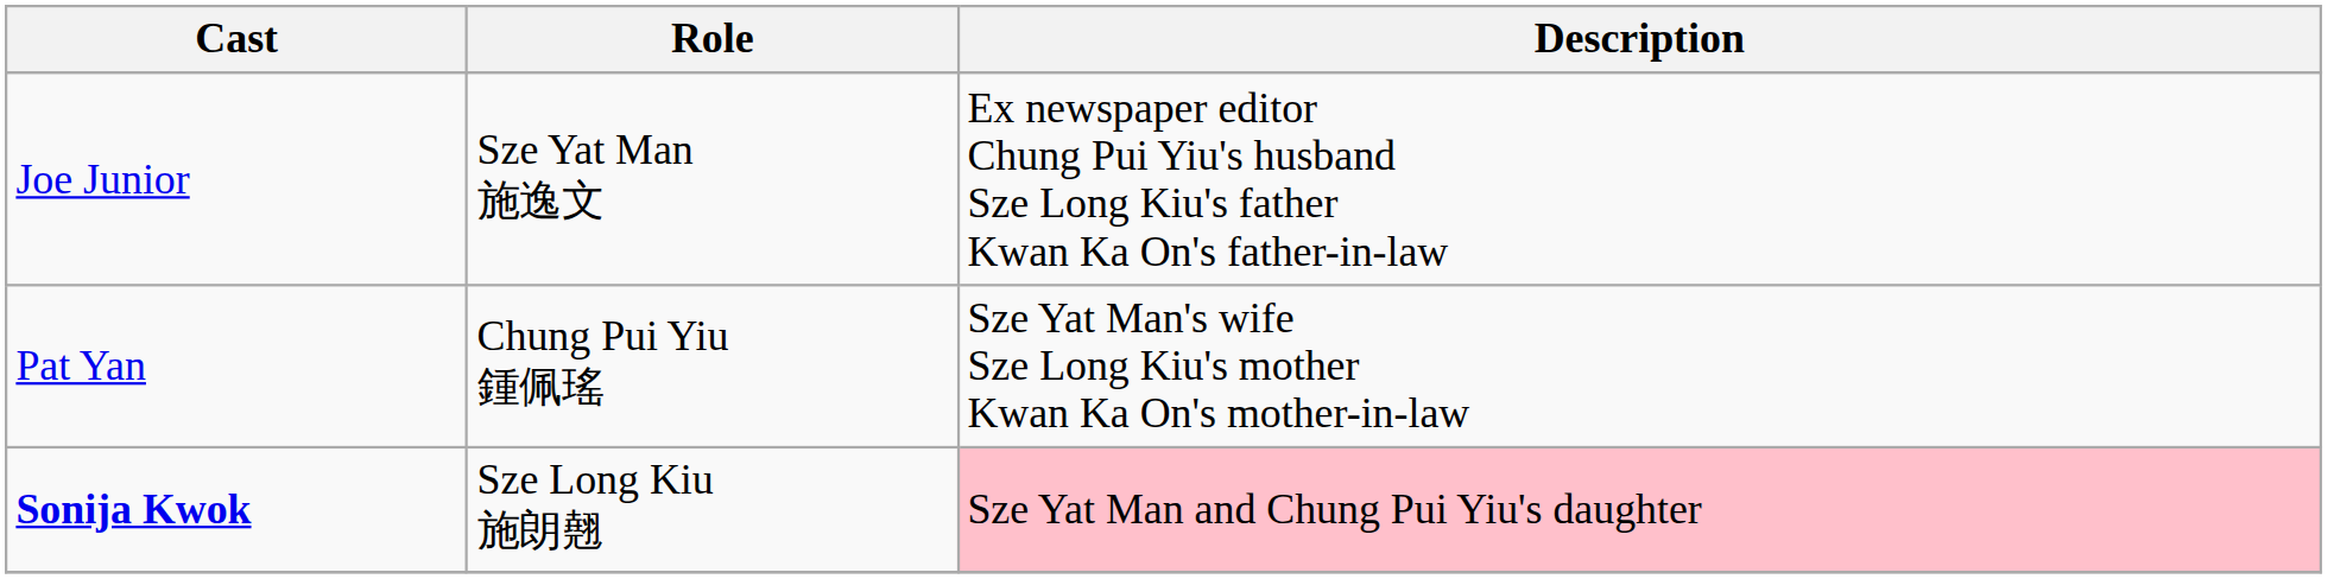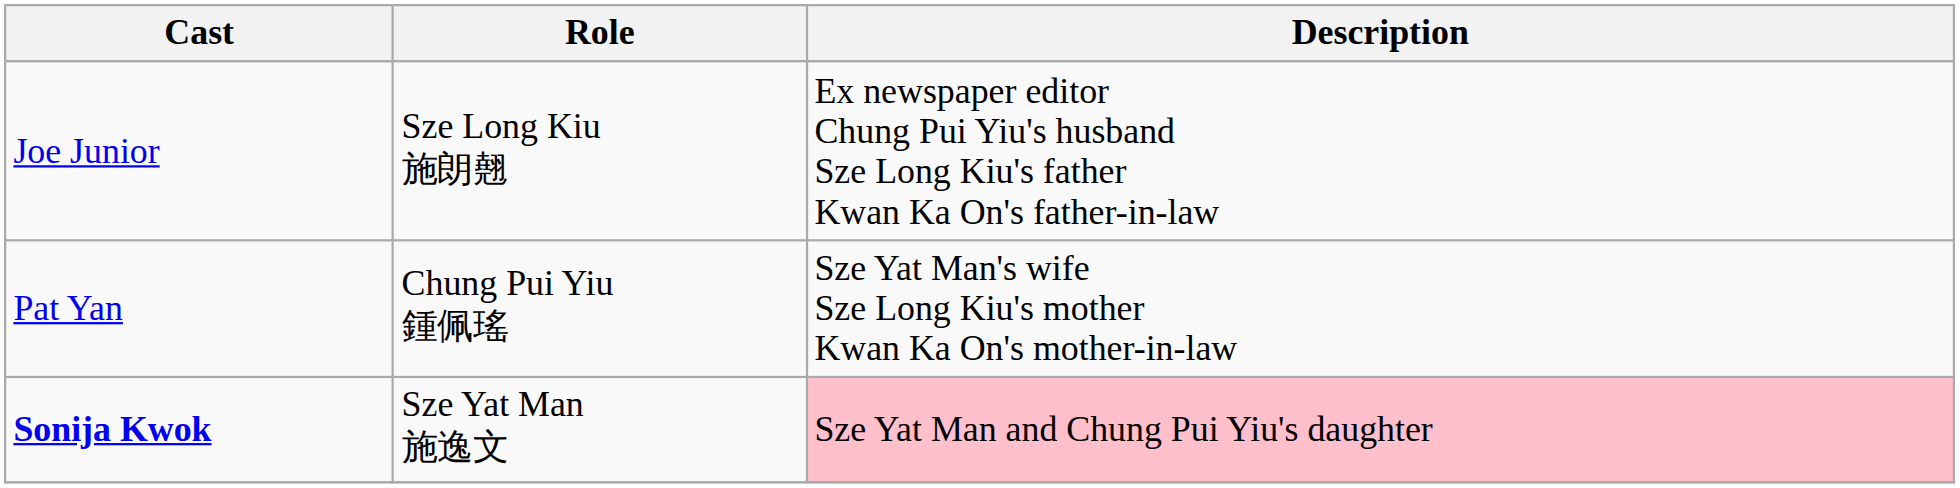Joe Junior | Role: Sze Yat Man 施逸文 -> Sze Long Kiu 施朗翹
Sonija Kwok | Role: Sze Long Kiu 施朗翹 -> Sze Yat Man 施逸文
